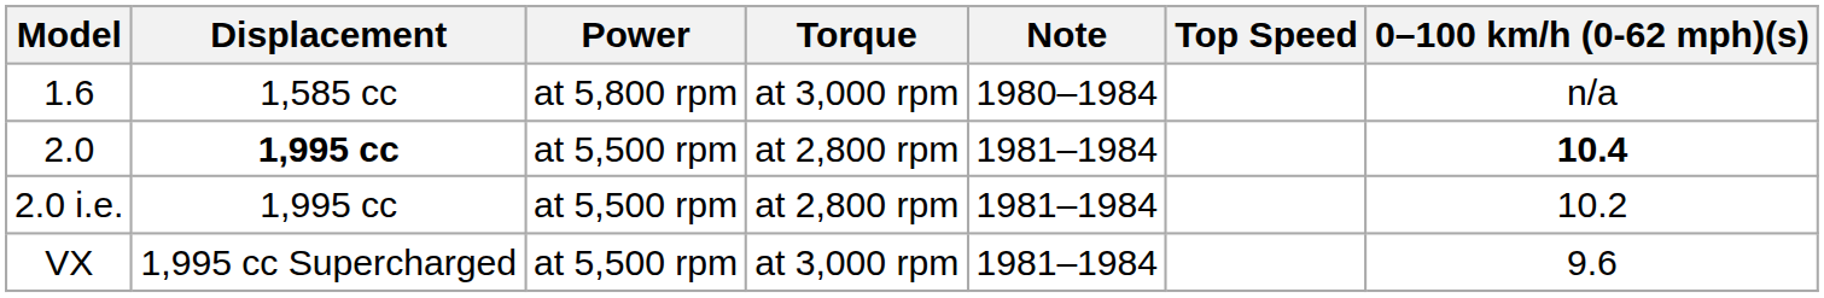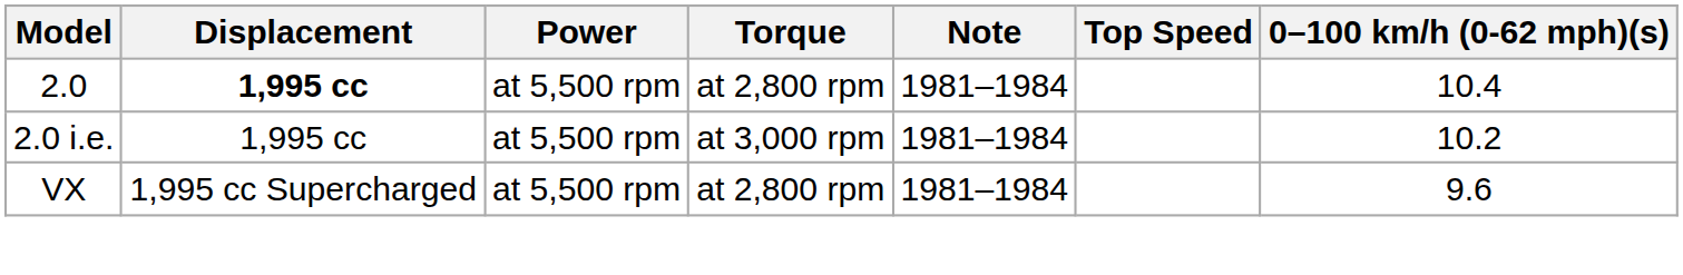- row: 1.6 | 1,585 cc | at 5,800 rpm | at 3,000 rpm | 1980–1984 | n/a
2.0 | 0–100 km/h (0-62 mph)(s): bold -> normal
2.0 i.e. | Torque: at 2,800 rpm -> at 3,000 rpm
VX | Torque: at 3,000 rpm -> at 2,800 rpm
